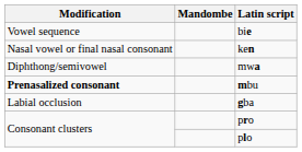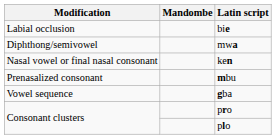bie | Modification: Vowel sequence -> Labial occlusion
rows swapped: mwa <-> ken
mbu | Modification: bold -> normal
gba | Modification: Labial occlusion -> Vowel sequence
